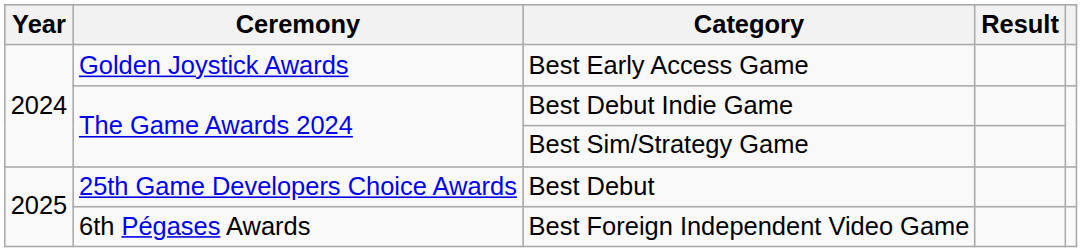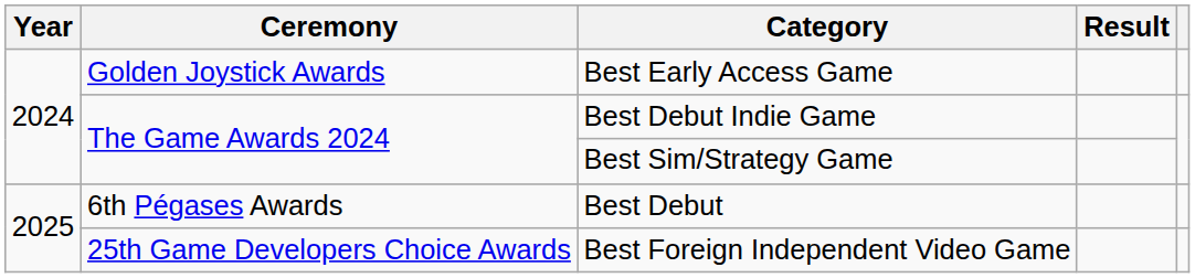Best Debut | Ceremony: 25th Game Developers Choice Awards -> 6th Pégases Awards
Best Foreign Independent Video Game | Ceremony: 6th Pégases Awards -> 25th Game Developers Choice Awards
